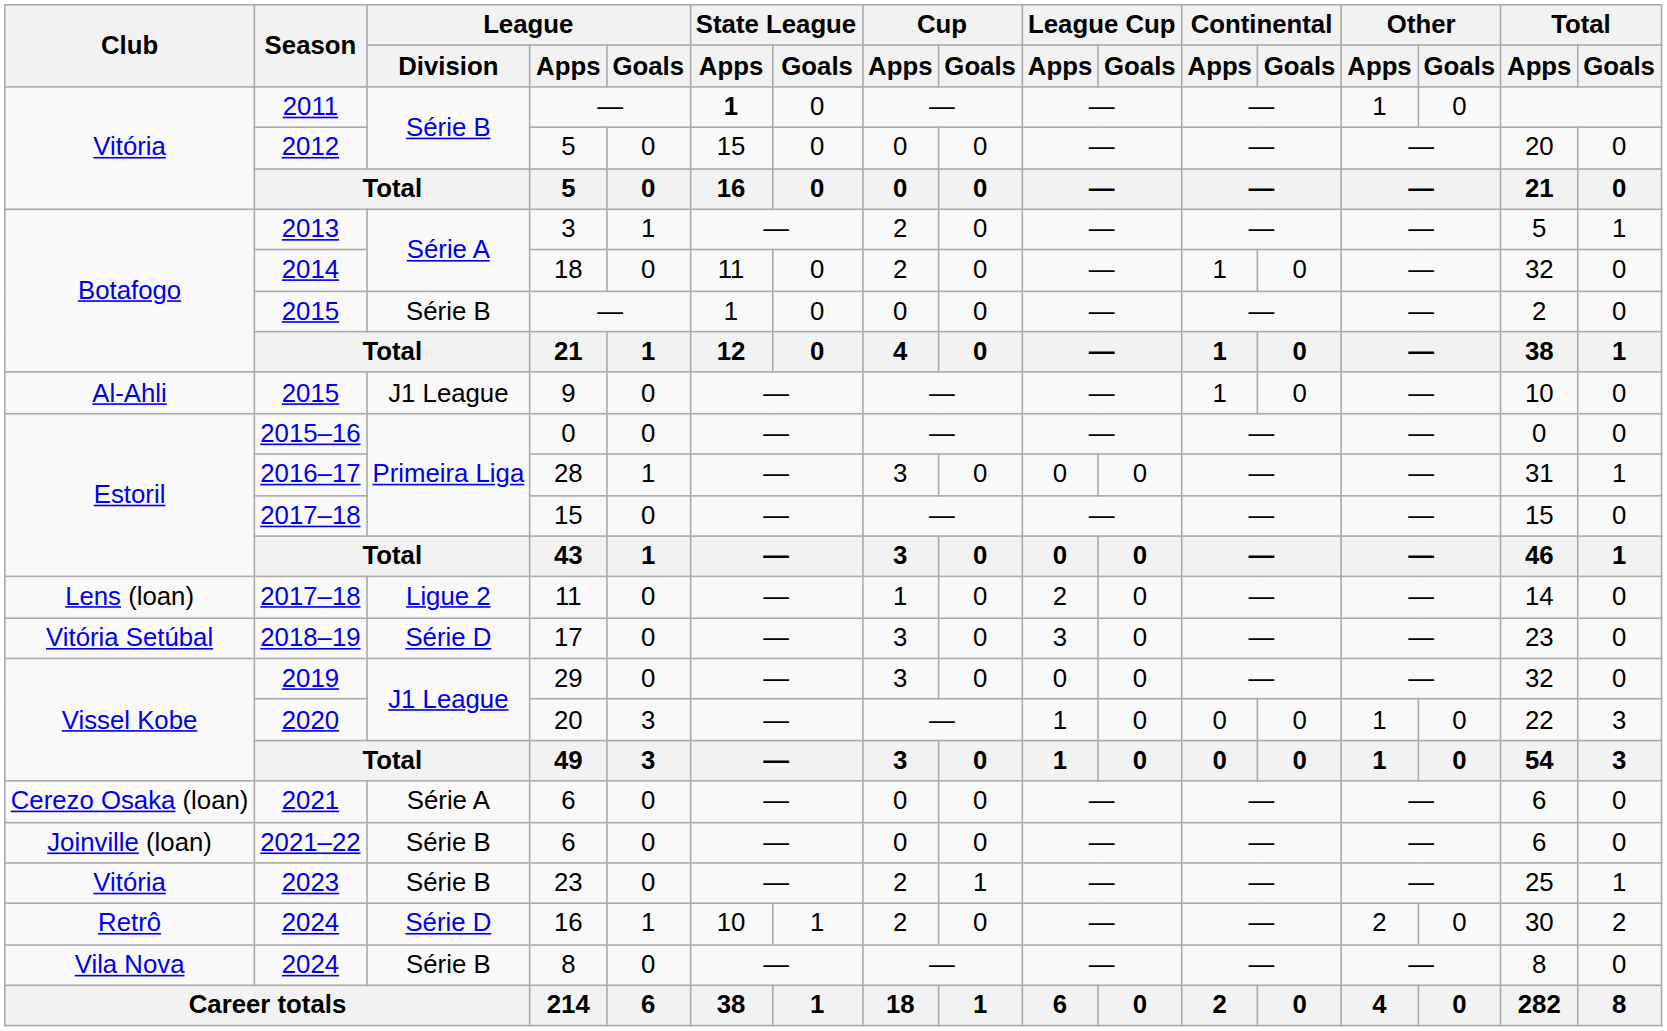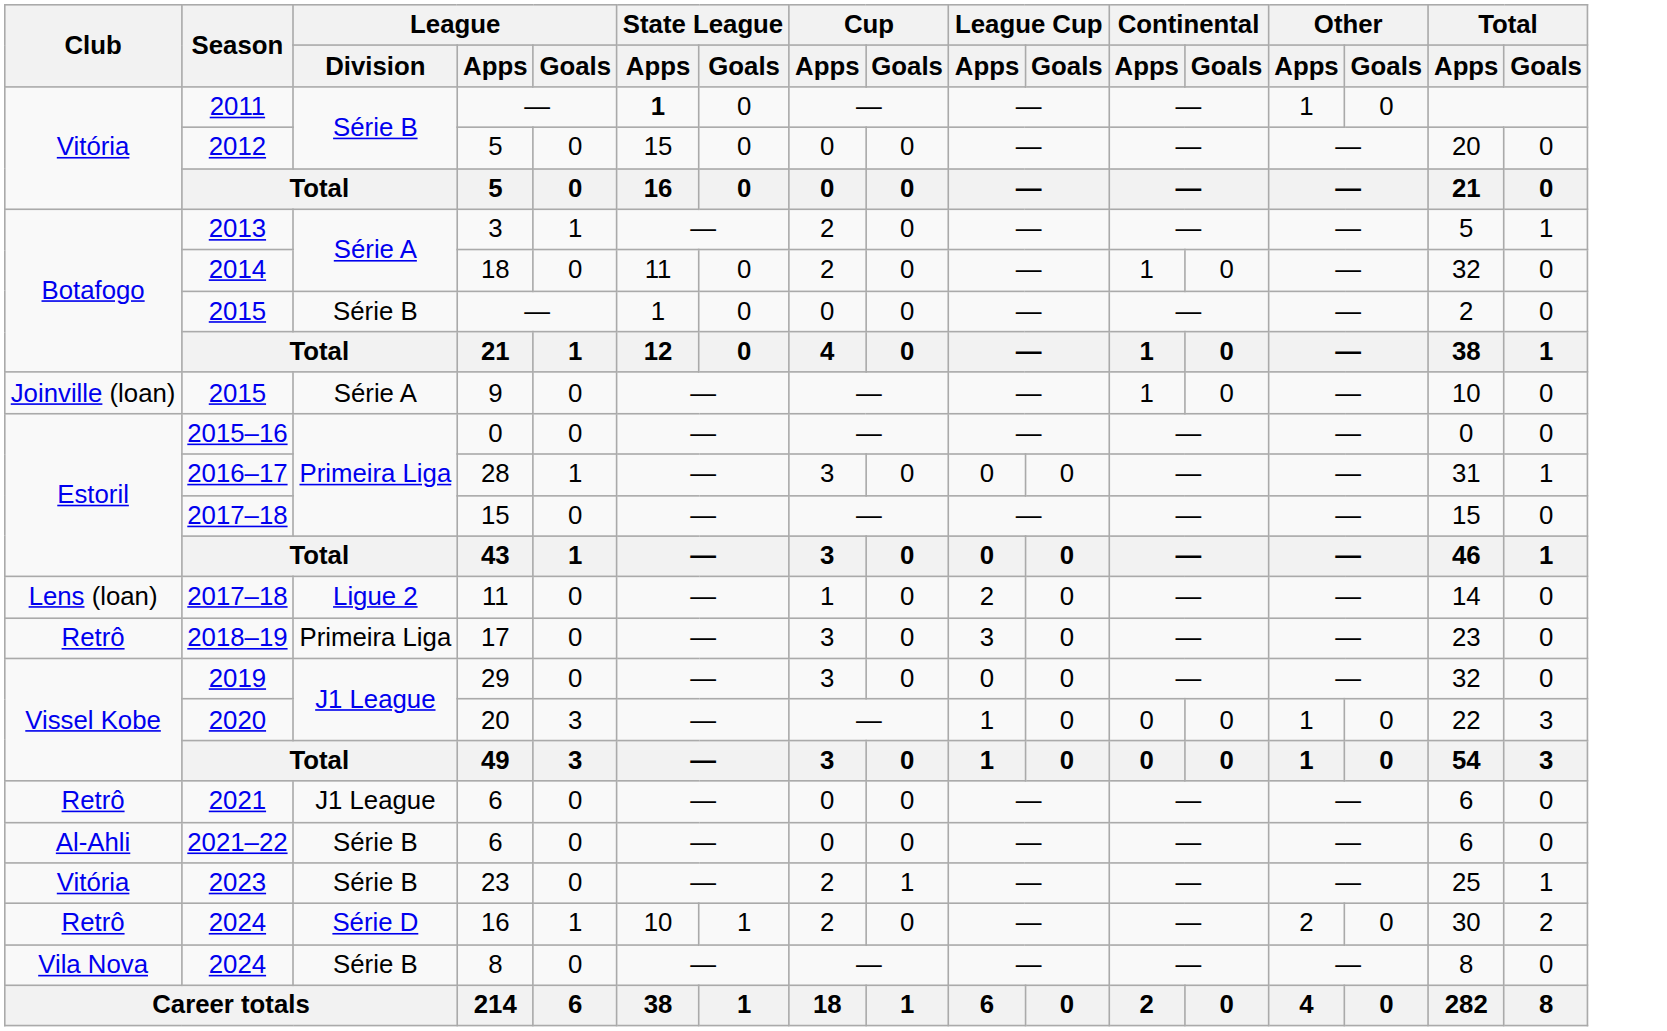9 | Club: Al-Ahli -> Joinville (loan)
9 | League / Division: J1 League -> Série A
17 | Club: Vitória Setúbal -> Retrô
17 | League / Division: Série D -> Primeira Liga
2021 / 6 | Club: Cerezo Osaka (loan) -> Retrô
2021 / 6 | League / Division: Série A -> J1 League
2021–22 / 6 | Club: Joinville (loan) -> Al-Ahli
